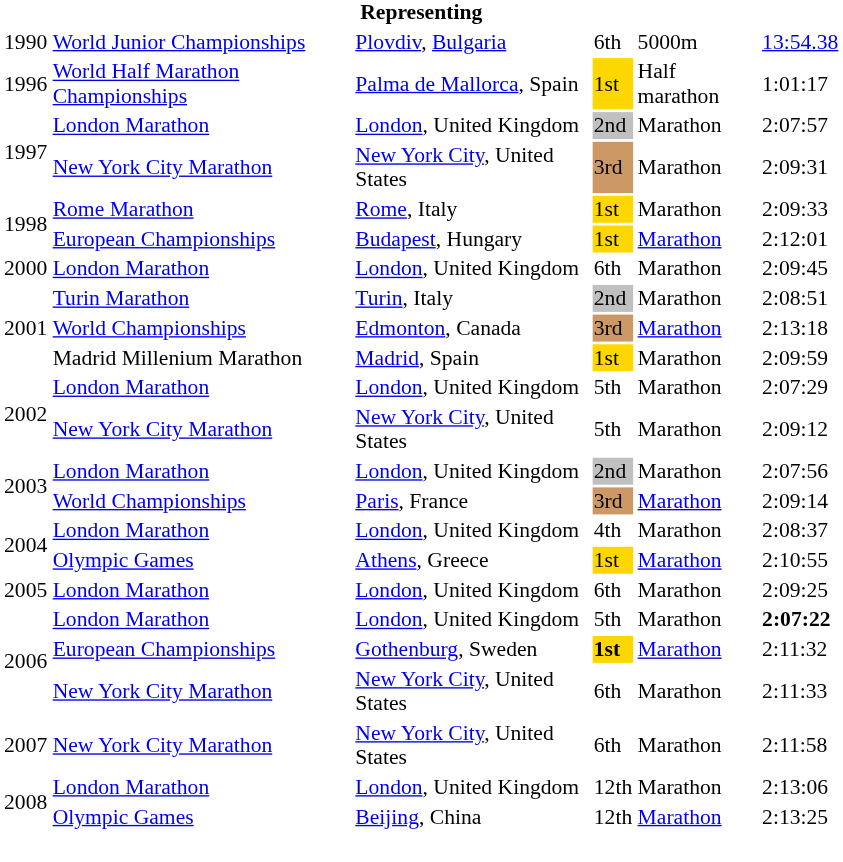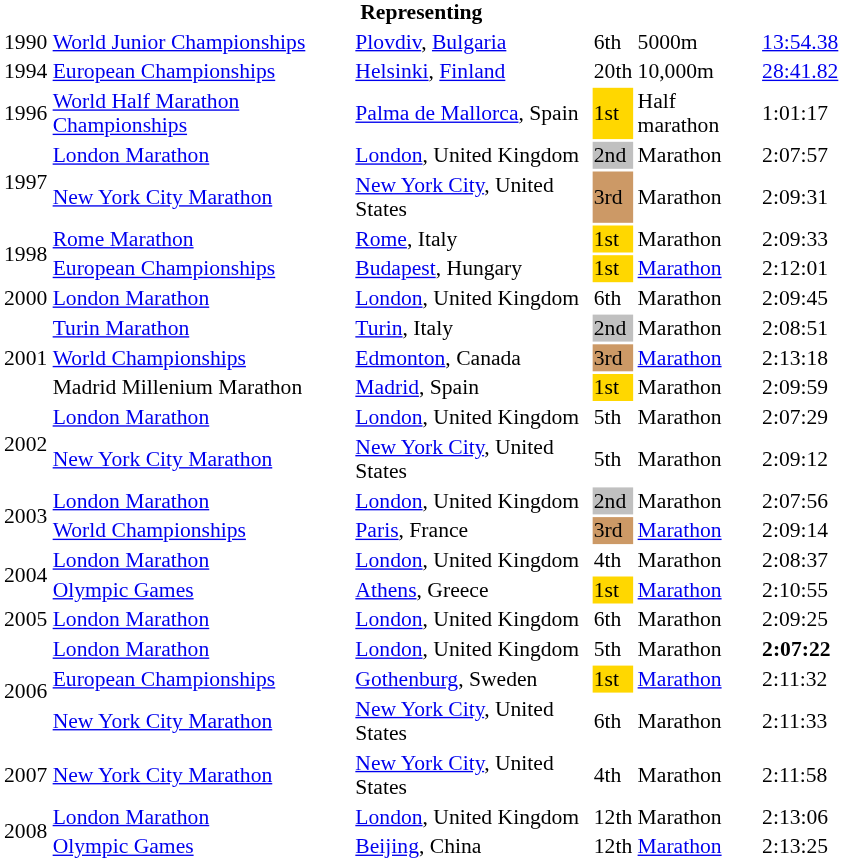+ row: 1994 | European Championships | Helsinki, Finland | 20th | 10,000m | 28:41.82
2006 / Gothenburg, Sweden | column 4: bold -> normal
2007 | column 4: 6th -> 4th
